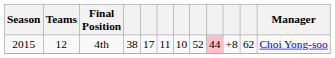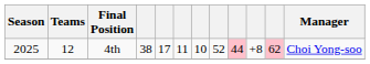4th | Season: 2015 -> 2025
4th | column 11: no background -> pink background
